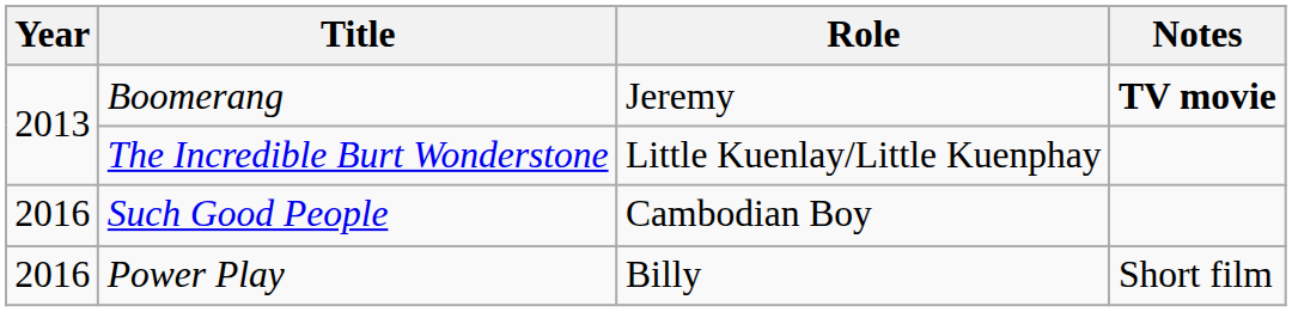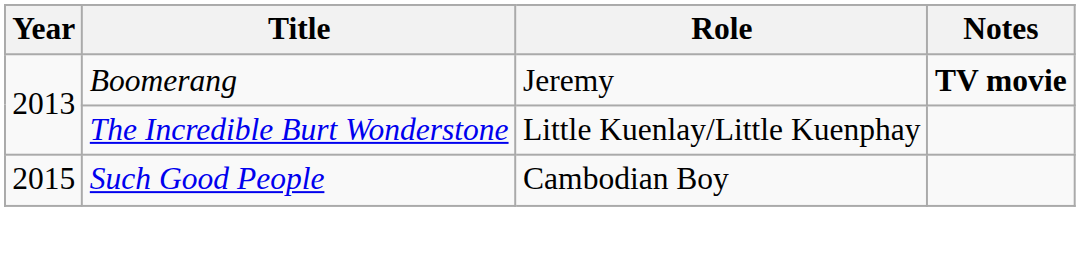Such Good People | Year: 2016 -> 2015
- row: 2016 | Power Play | Billy | Short film
